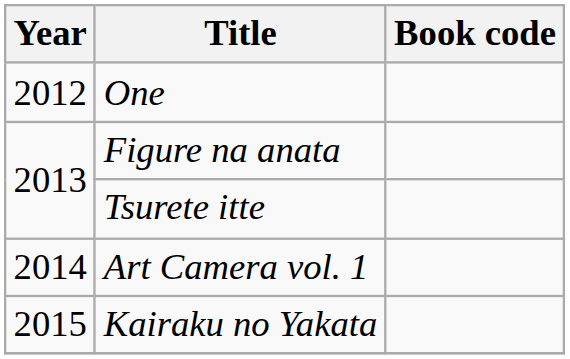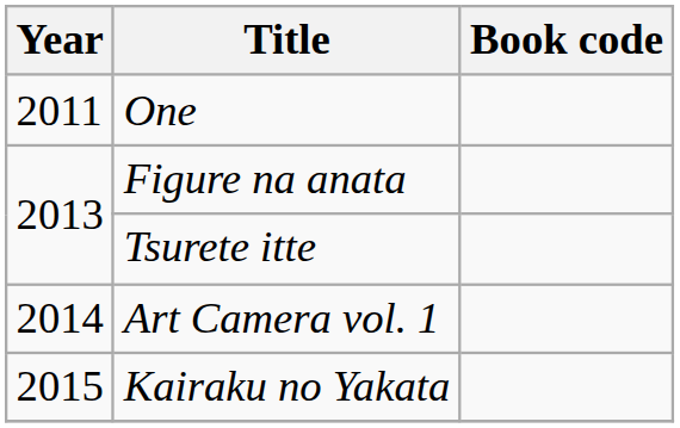One | Year: 2012 -> 2011
